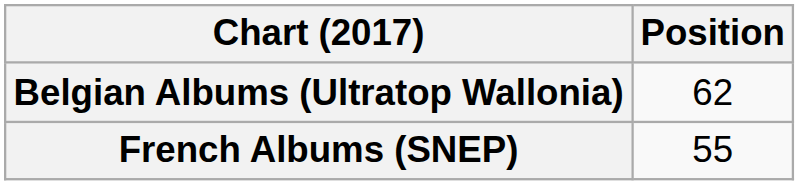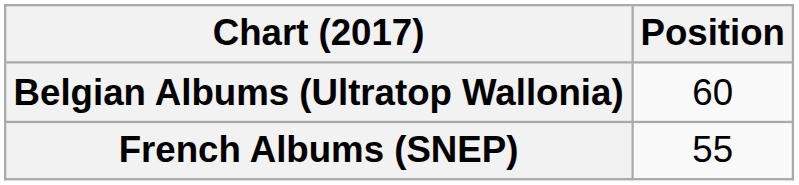Belgian Albums (Ultratop Wallonia) | Position: 62 -> 60
